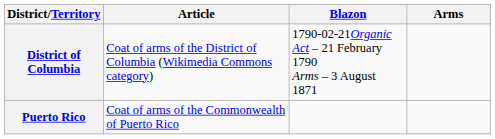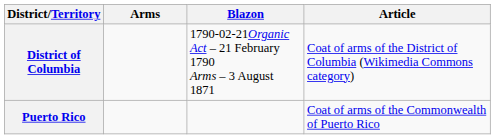columns swapped: Arms <-> Article
